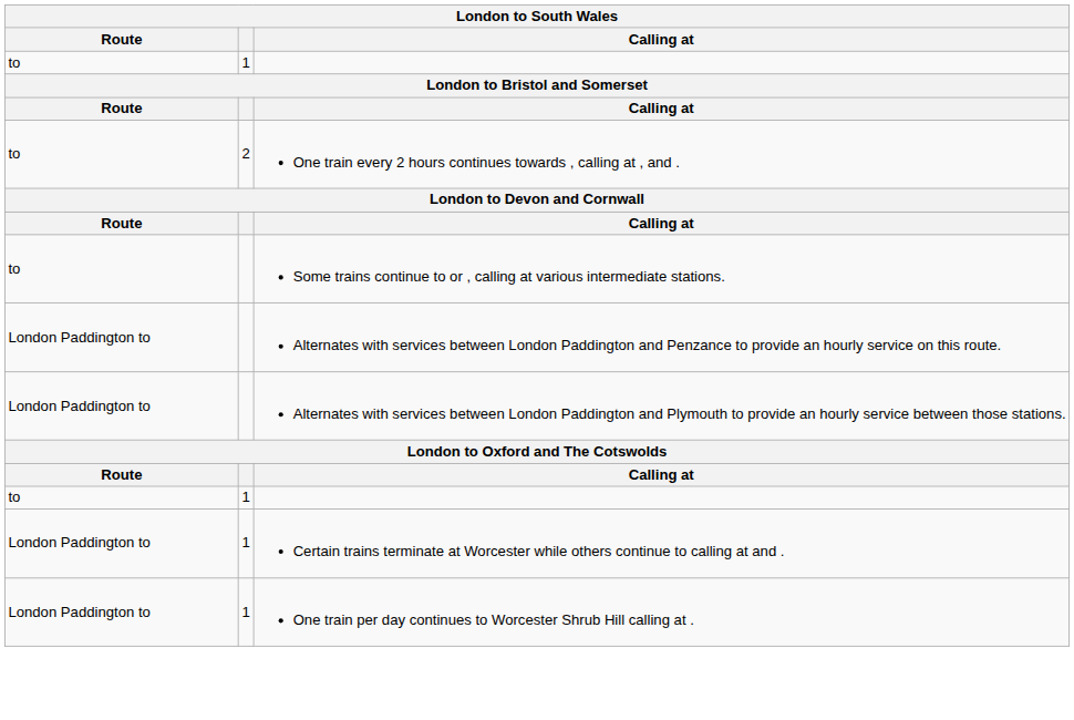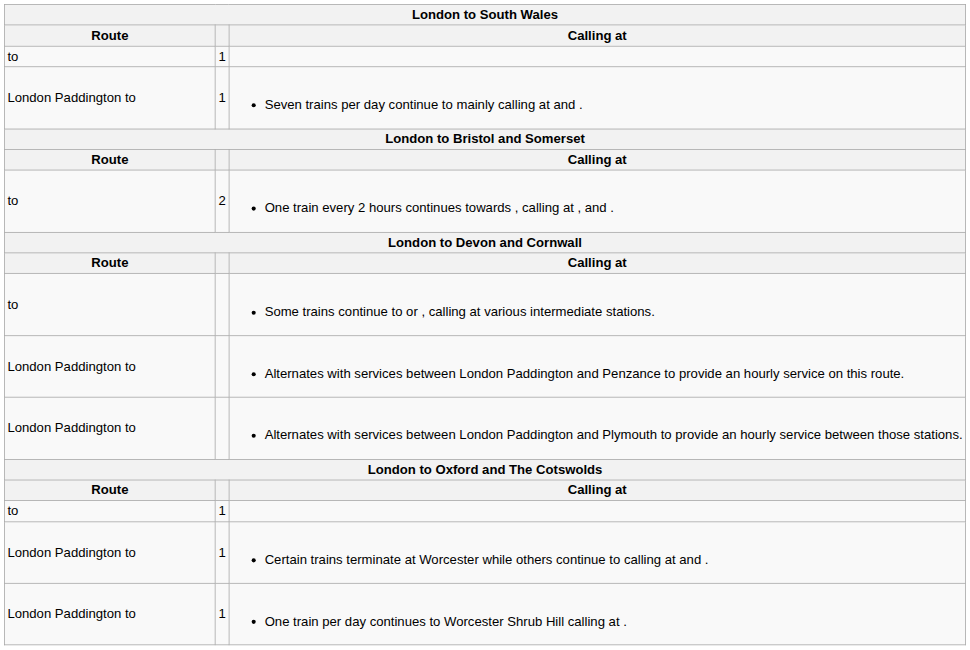+ row: London Paddington to | 1 | Seven trains per day continue to mainly calling at and .
